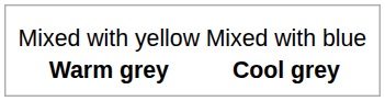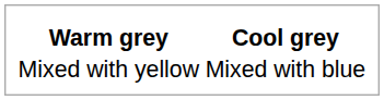rows swapped: Warm grey <-> Mixed with yellow
